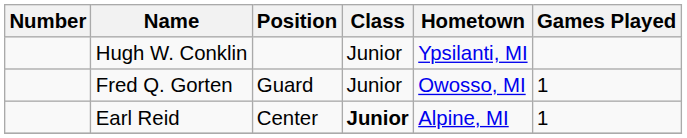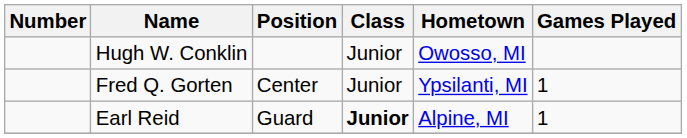Hugh W. Conklin | Hometown: Ypsilanti, MI -> Owosso, MI
Fred Q. Gorten | Position: Guard -> Center
Fred Q. Gorten | Hometown: Owosso, MI -> Ypsilanti, MI
Earl Reid | Position: Center -> Guard
